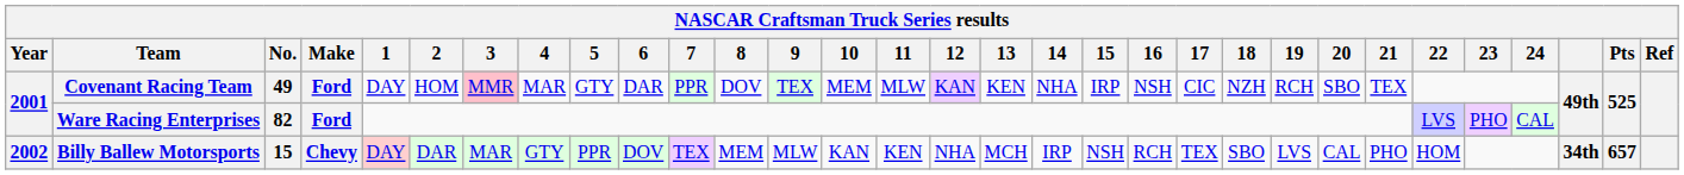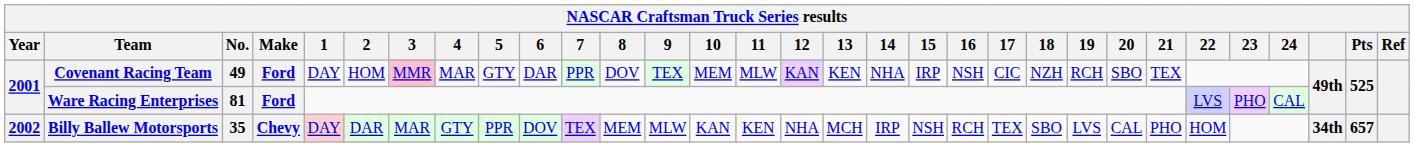Ware Racing Enterprises | No.: 82 -> 81
Billy Ballew Motorsports | No.: 15 -> 35
